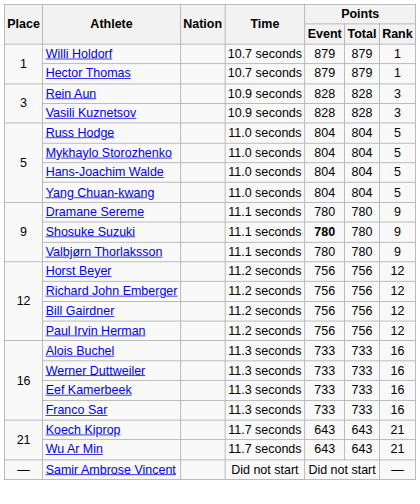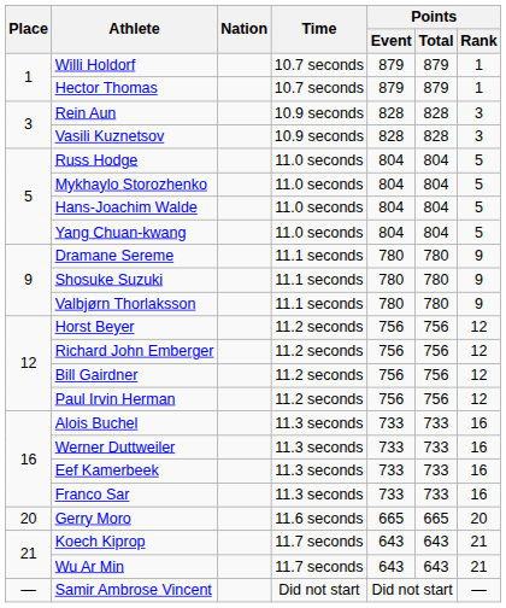Shosuke Suzuki | Points / Event: bold -> normal
+ row: 20 | Gerry Moro | 11.6 seconds | 665 | 665 | 20
